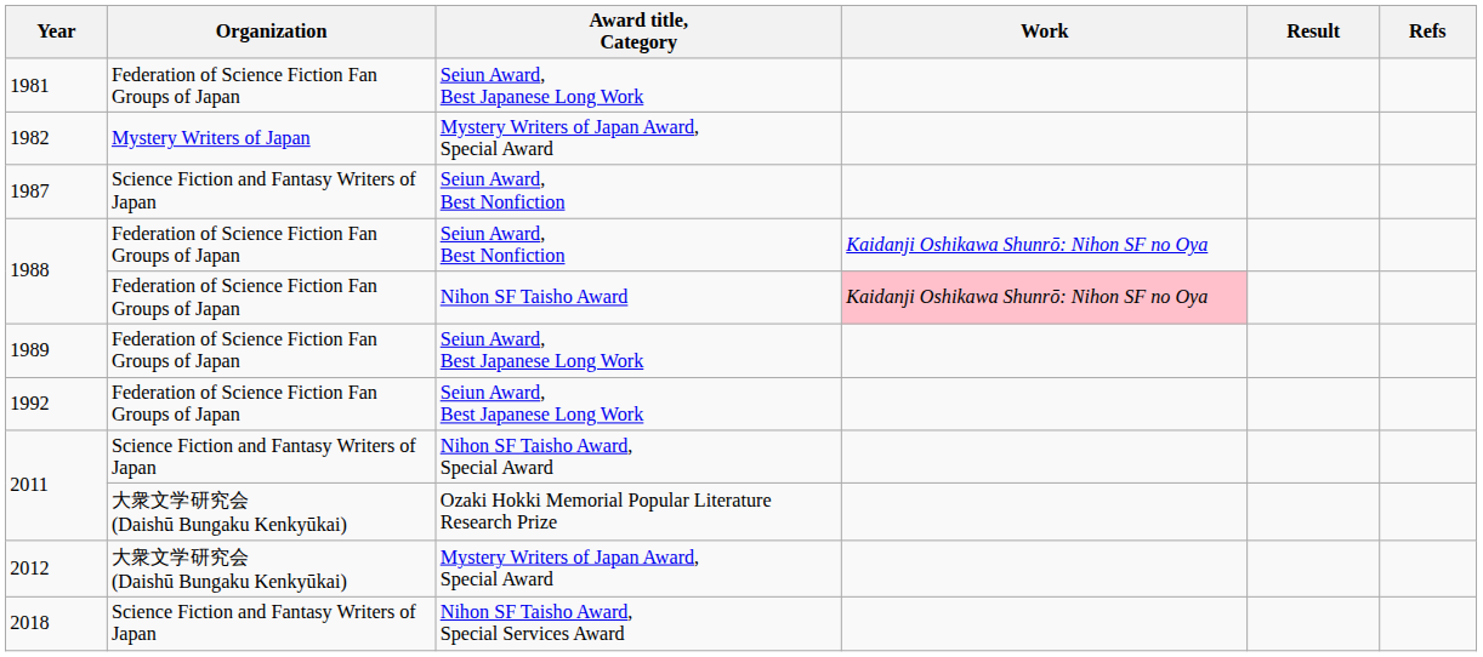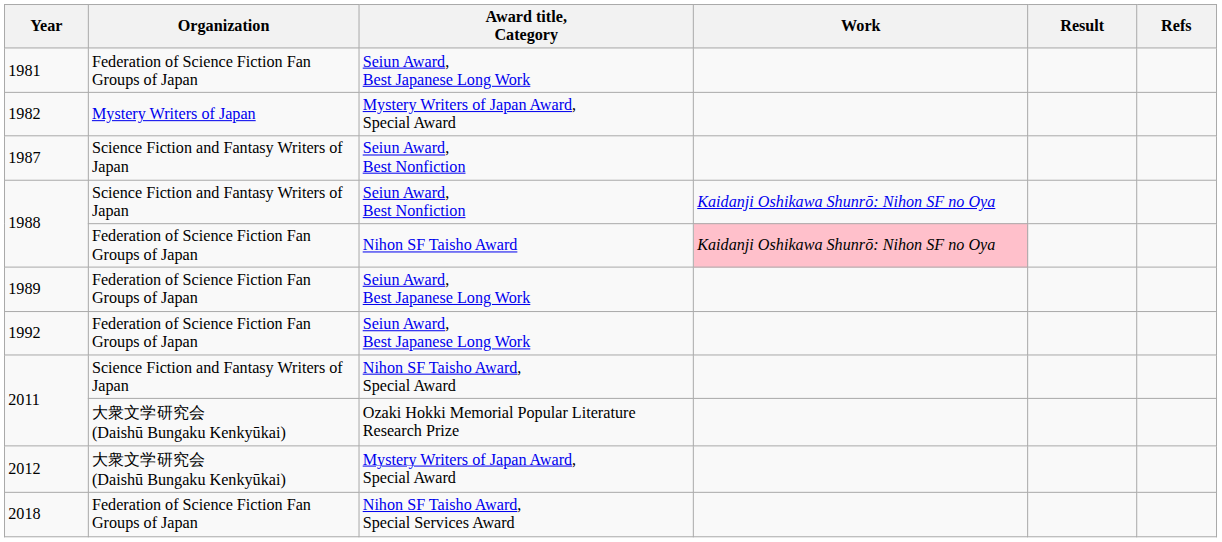1988 / Seiun Award, Best Nonfiction | Organization: Federation of Science Fiction Fan Groups of Japan -> Science Fiction and Fantasy Writers of Japan
2018 | Organization: Science Fiction and Fantasy Writers of Japan -> Federation of Science Fiction Fan Groups of Japan
